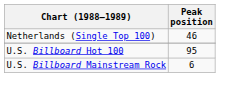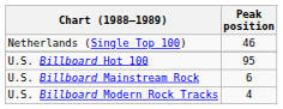+ row: U.S. Billboard Modern Rock Tracks | 4
